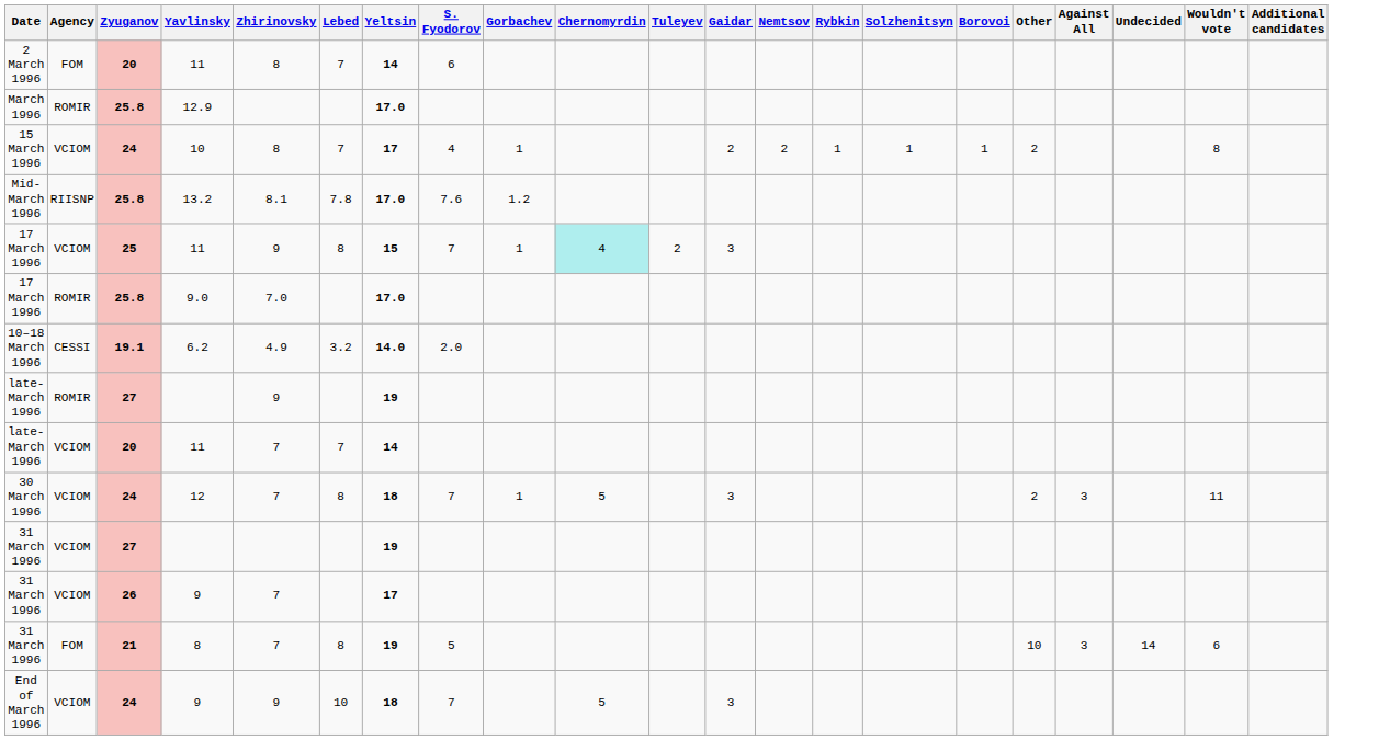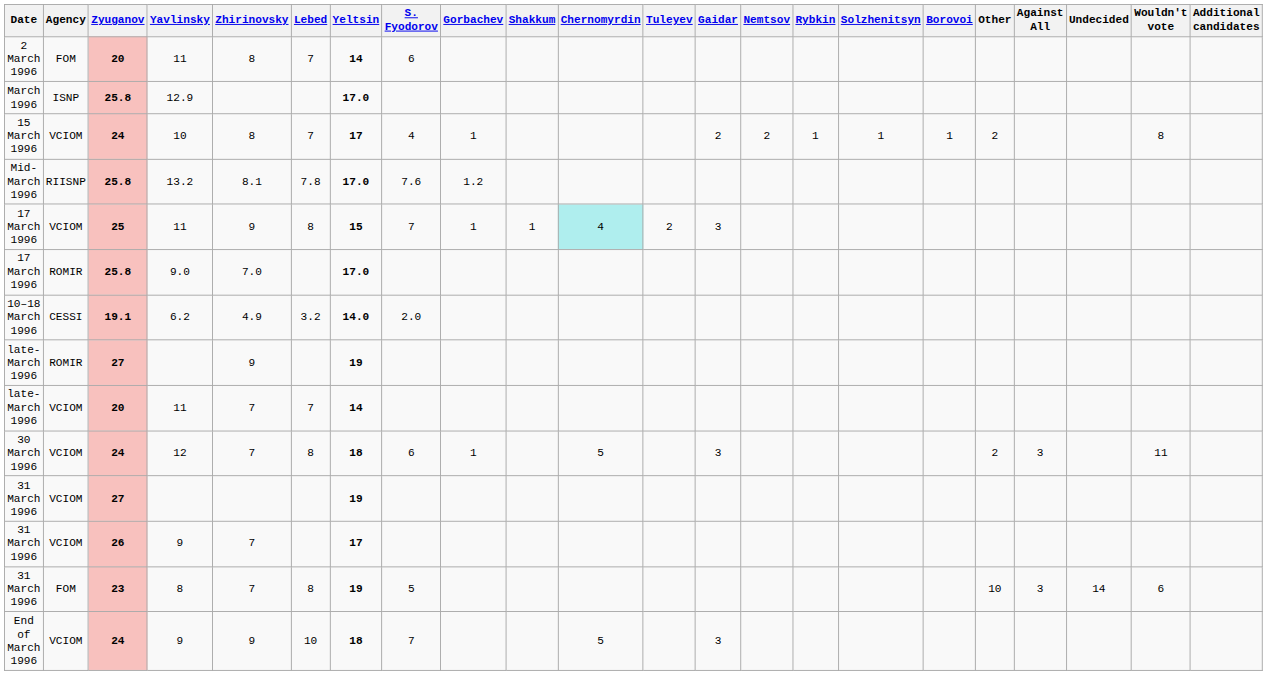+ column: Shakkum | 1
March 1996 | Agency: ROMIR -> ISNP
30 March 1996 | S. Fyodorov: 7 -> 6
31 March 1996 / 8 | Zyuganov: 21 -> 23
